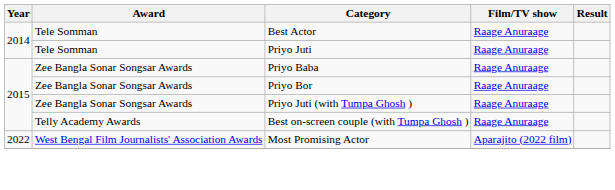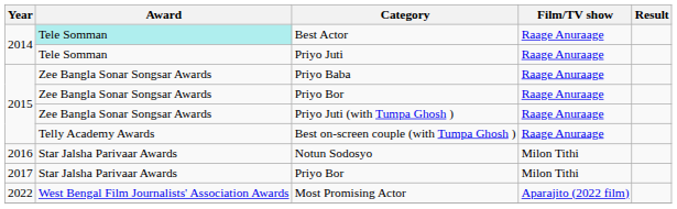Best Actor | Award: no background -> paleturquoise background
+ row: 2016 | Star Jalsha Parivaar Awards | Notun Sodosyo | Milon Tithi
+ row: 2017 | Star Jalsha Parivaar Awards | Priyo Bor | Milon Tithi
